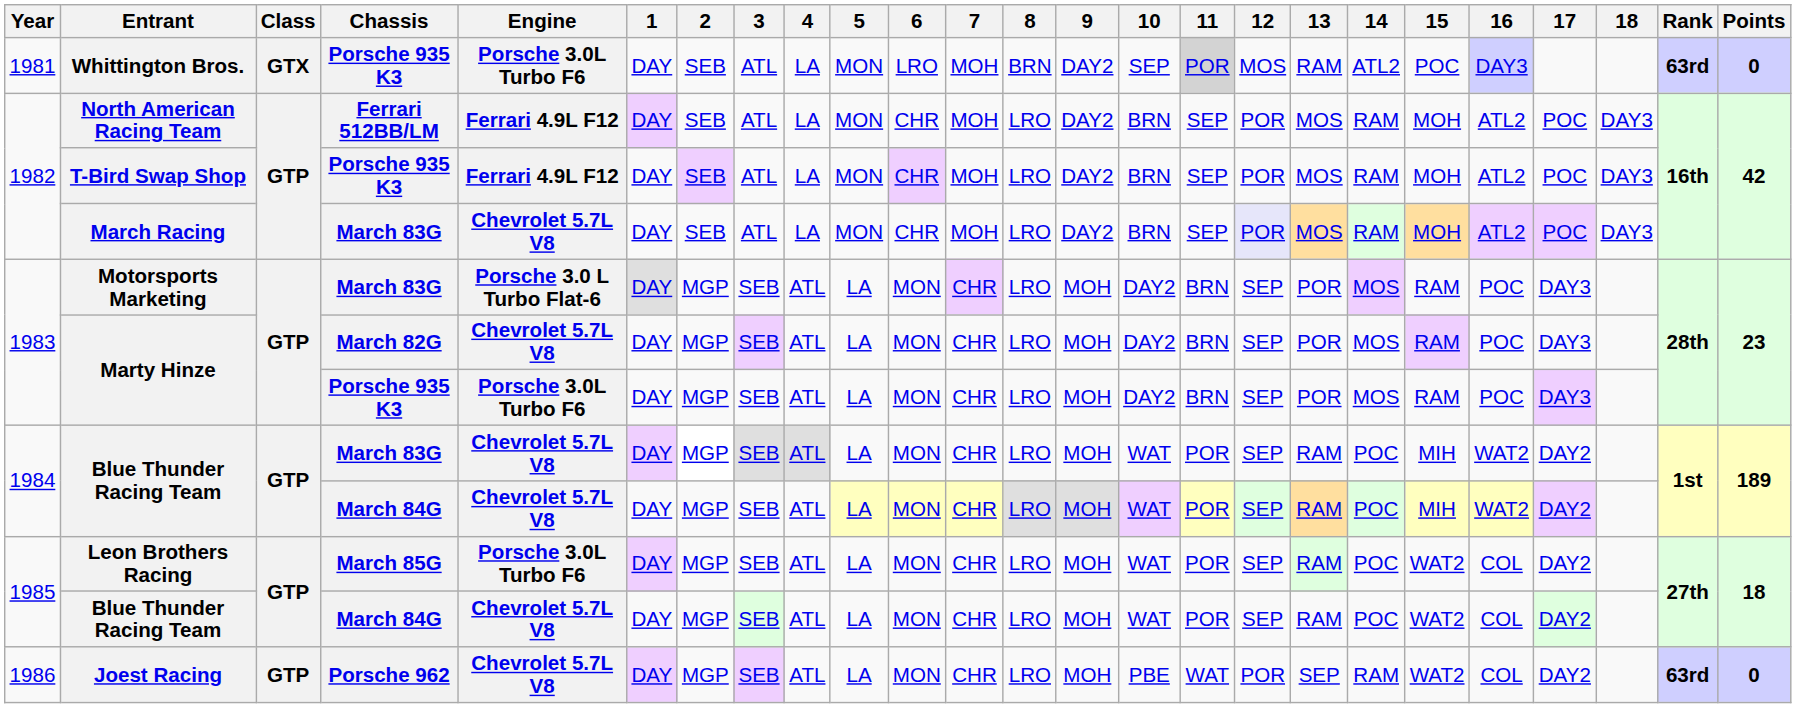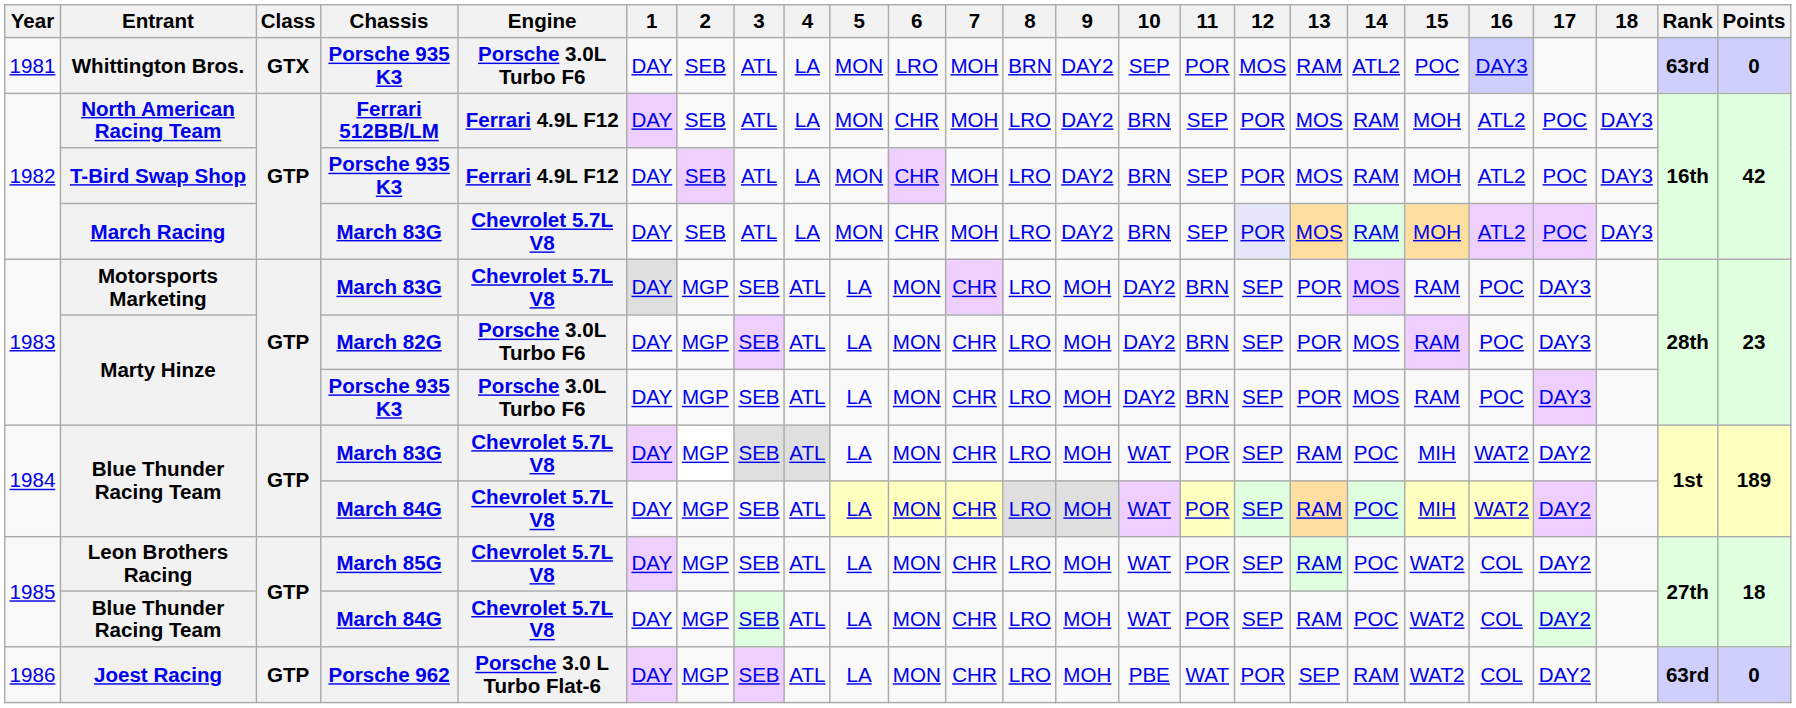Whittington Bros. | 11: lightgrey background -> no background
Motorsports Marketing | Engine: Porsche 3.0 L Turbo Flat-6 -> Chevrolet 5.7L V8
Marty Hinze / March 82G | Engine: Chevrolet 5.7L V8 -> Porsche 3.0L Turbo F6
Leon Brothers Racing | Engine: Porsche 3.0L Turbo F6 -> Chevrolet 5.7L V8
Joest Racing | Engine: Chevrolet 5.7L V8 -> Porsche 3.0 L Turbo Flat-6
